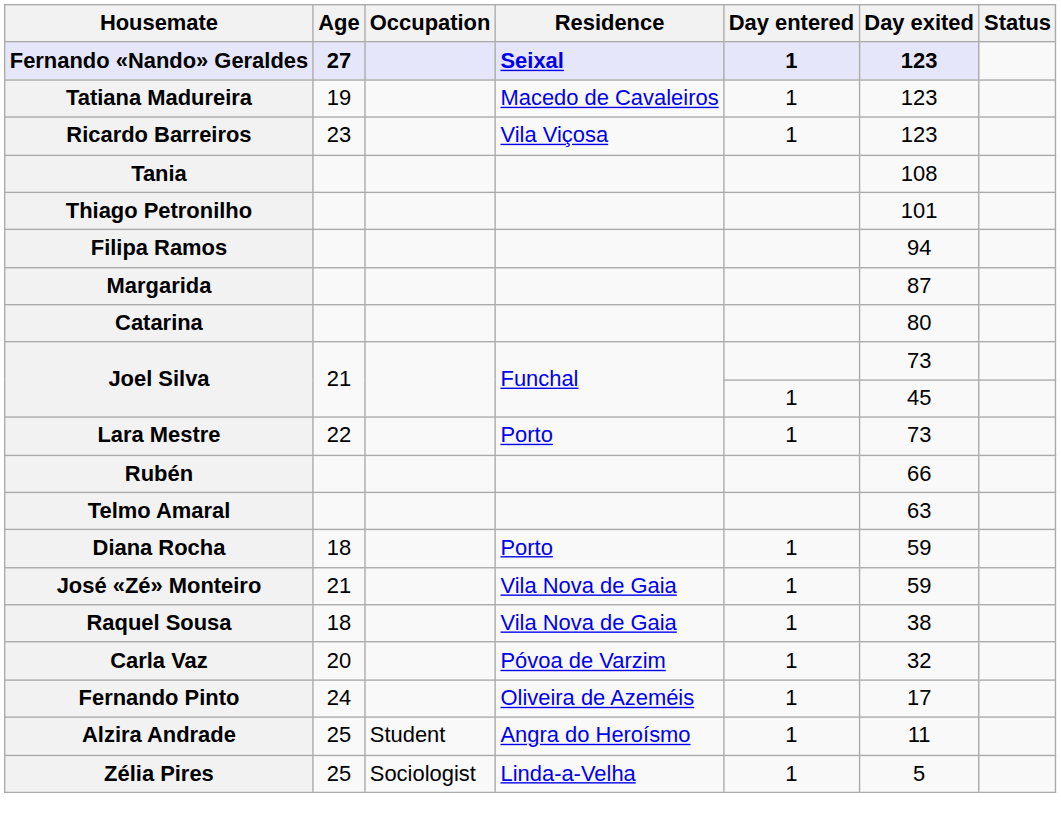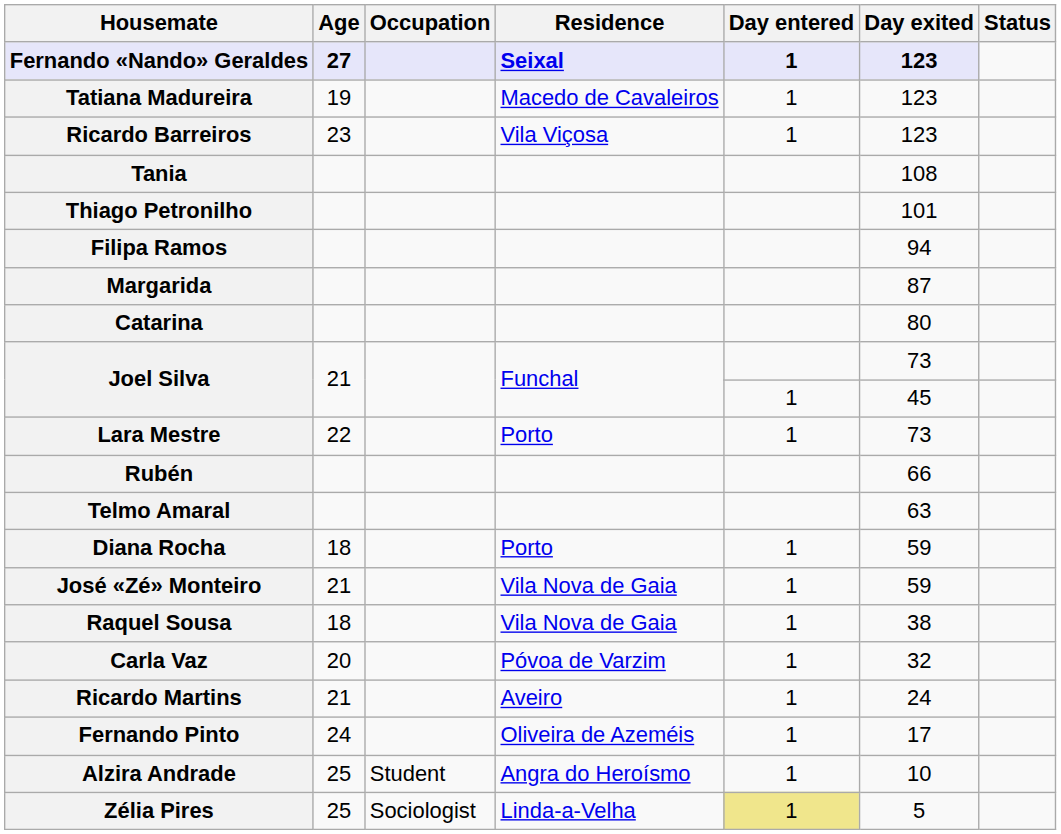+ row: Ricardo Martins | 21 | Aveiro | 1 | 24
Alzira Andrade | Day exited: 11 -> 10
Zélia Pires | Day entered: no background -> khaki background
